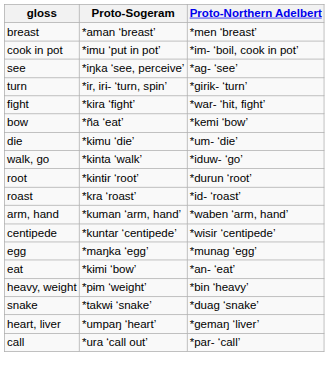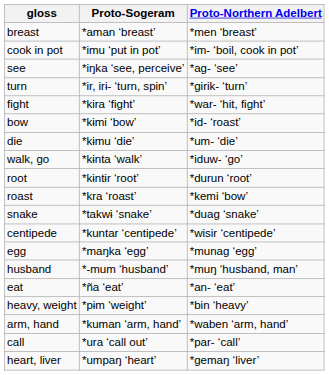bow | Proto-Sogeram: *ña ‘eat’ -> *kɨmi ‘bow’
bow | Proto-Northern Adelbert: *kemi ‘bow’ -> *id- ‘roast’
roast | Proto-Northern Adelbert: *id- ‘roast’ -> *kemi ‘bow’
rows swapped: arm, hand <-> snake
+ row: husband | *-mum ‘husband’ | *muŋ ‘husband, man’
eat | Proto-Sogeram: *kɨmi ‘bow’ -> *ña ‘eat’
rows swapped: heart, liver <-> call
